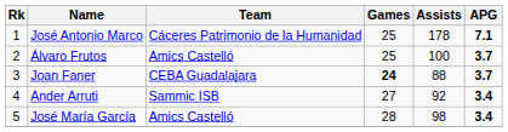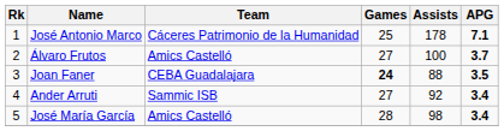Álvaro Frutos | Games: 25 -> 27
Joan Faner | APG: 3.7 -> 3.5
